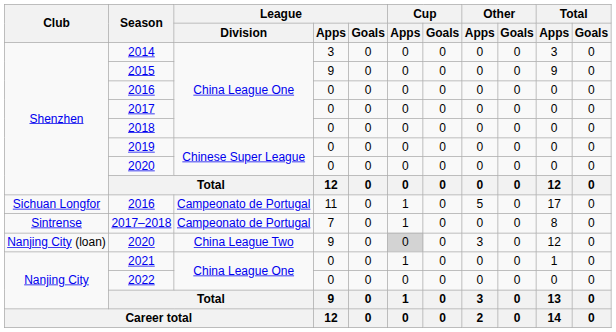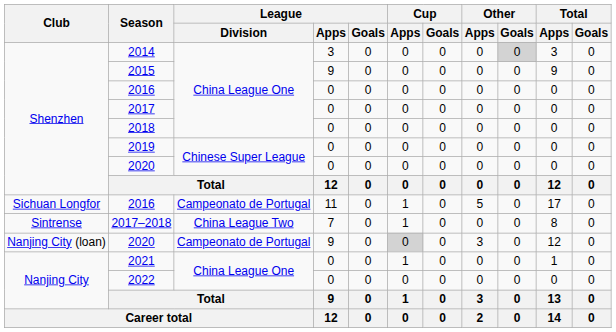2014 | Other / Goals: no background -> lightgrey background
2017–2018 | League / Division: Campeonato de Portugal -> China League Two
Nanjing City (loan) / 2020 | League / Division: China League Two -> Campeonato de Portugal
